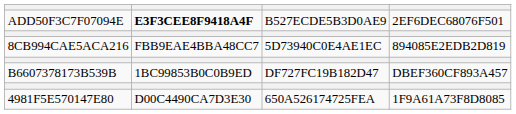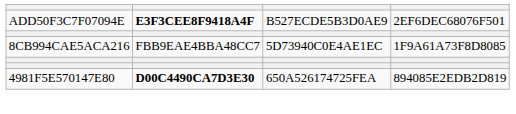8CB994CAE5ACA216 | column 4: 894085E2EDB2D819 -> 1F9A61A73F8D8085
- row: B6607378173B539B | 1BC99853B0C0B9ED | DF727FC19B182D47 | DBEF360CF893A457
4981F5E570147E80 | column 2: normal -> bold
4981F5E570147E80 | column 4: 1F9A61A73F8D8085 -> 894085E2EDB2D819
